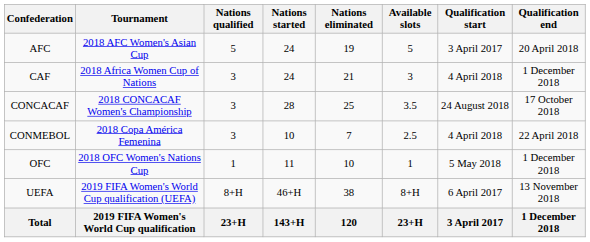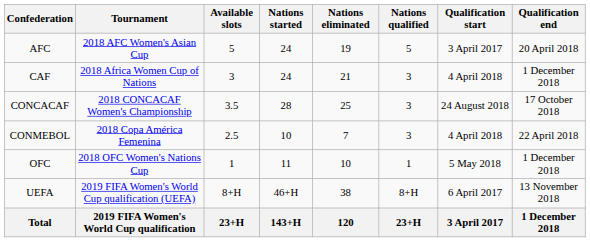columns swapped: Available slots <-> Nations qualified
